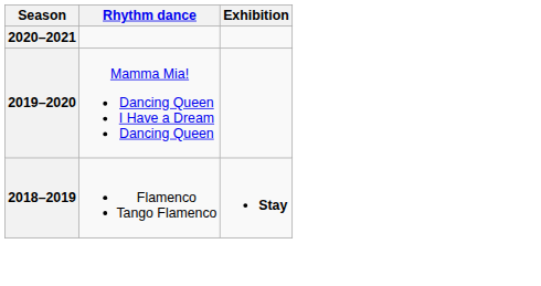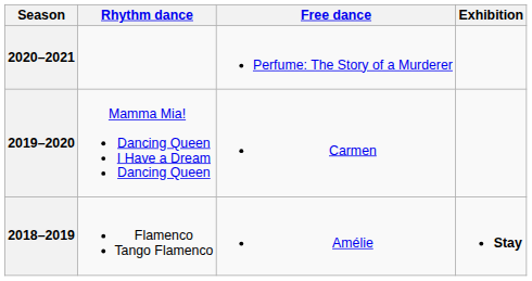+ column: Free dance | Perfume: The Story of a Murderer | Carmen | Amélie
